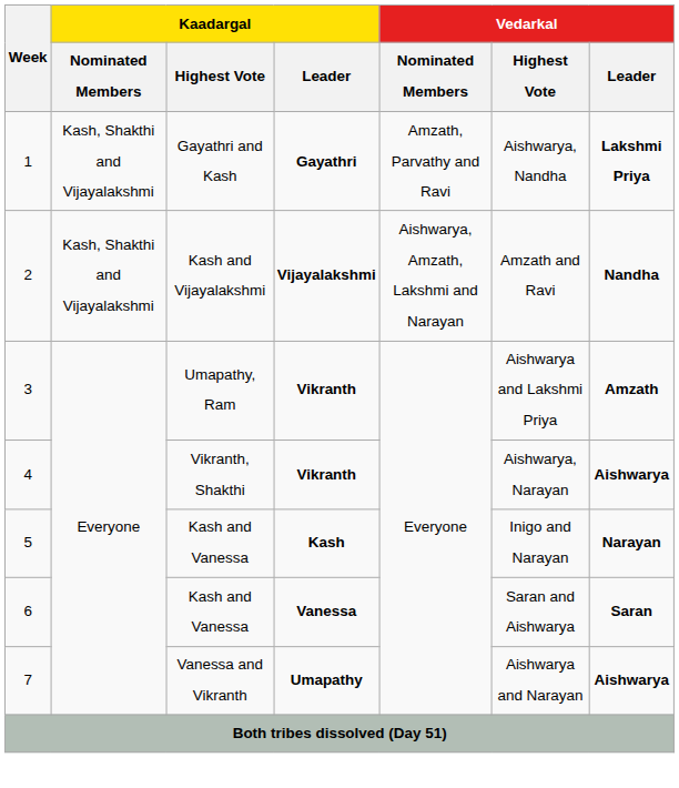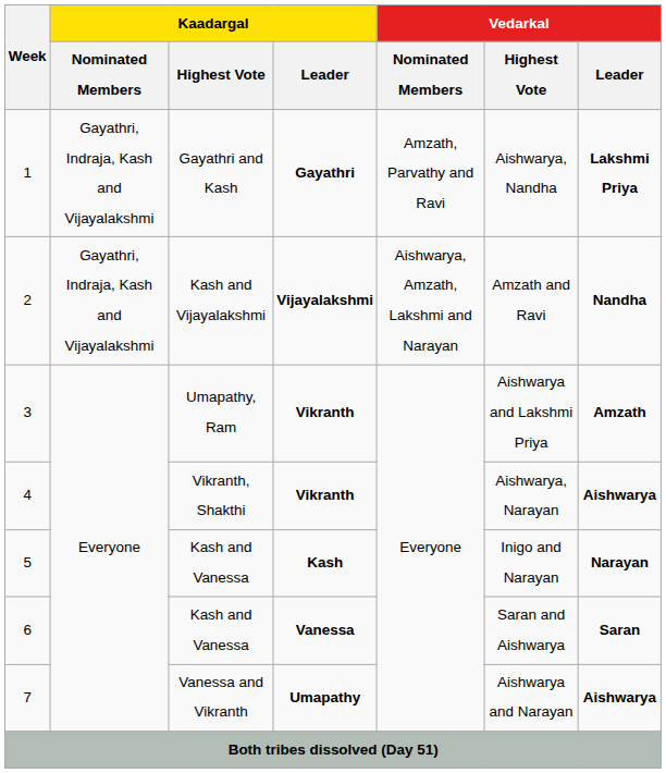1 | Kaadargal / Nominated Members: Kash, Shakthi and Vijayalakshmi -> Gayathri, Indraja, Kash and Vijayalakshmi
2 | Kaadargal / Nominated Members: Kash, Shakthi and Vijayalakshmi -> Gayathri, Indraja, Kash and Vijayalakshmi
